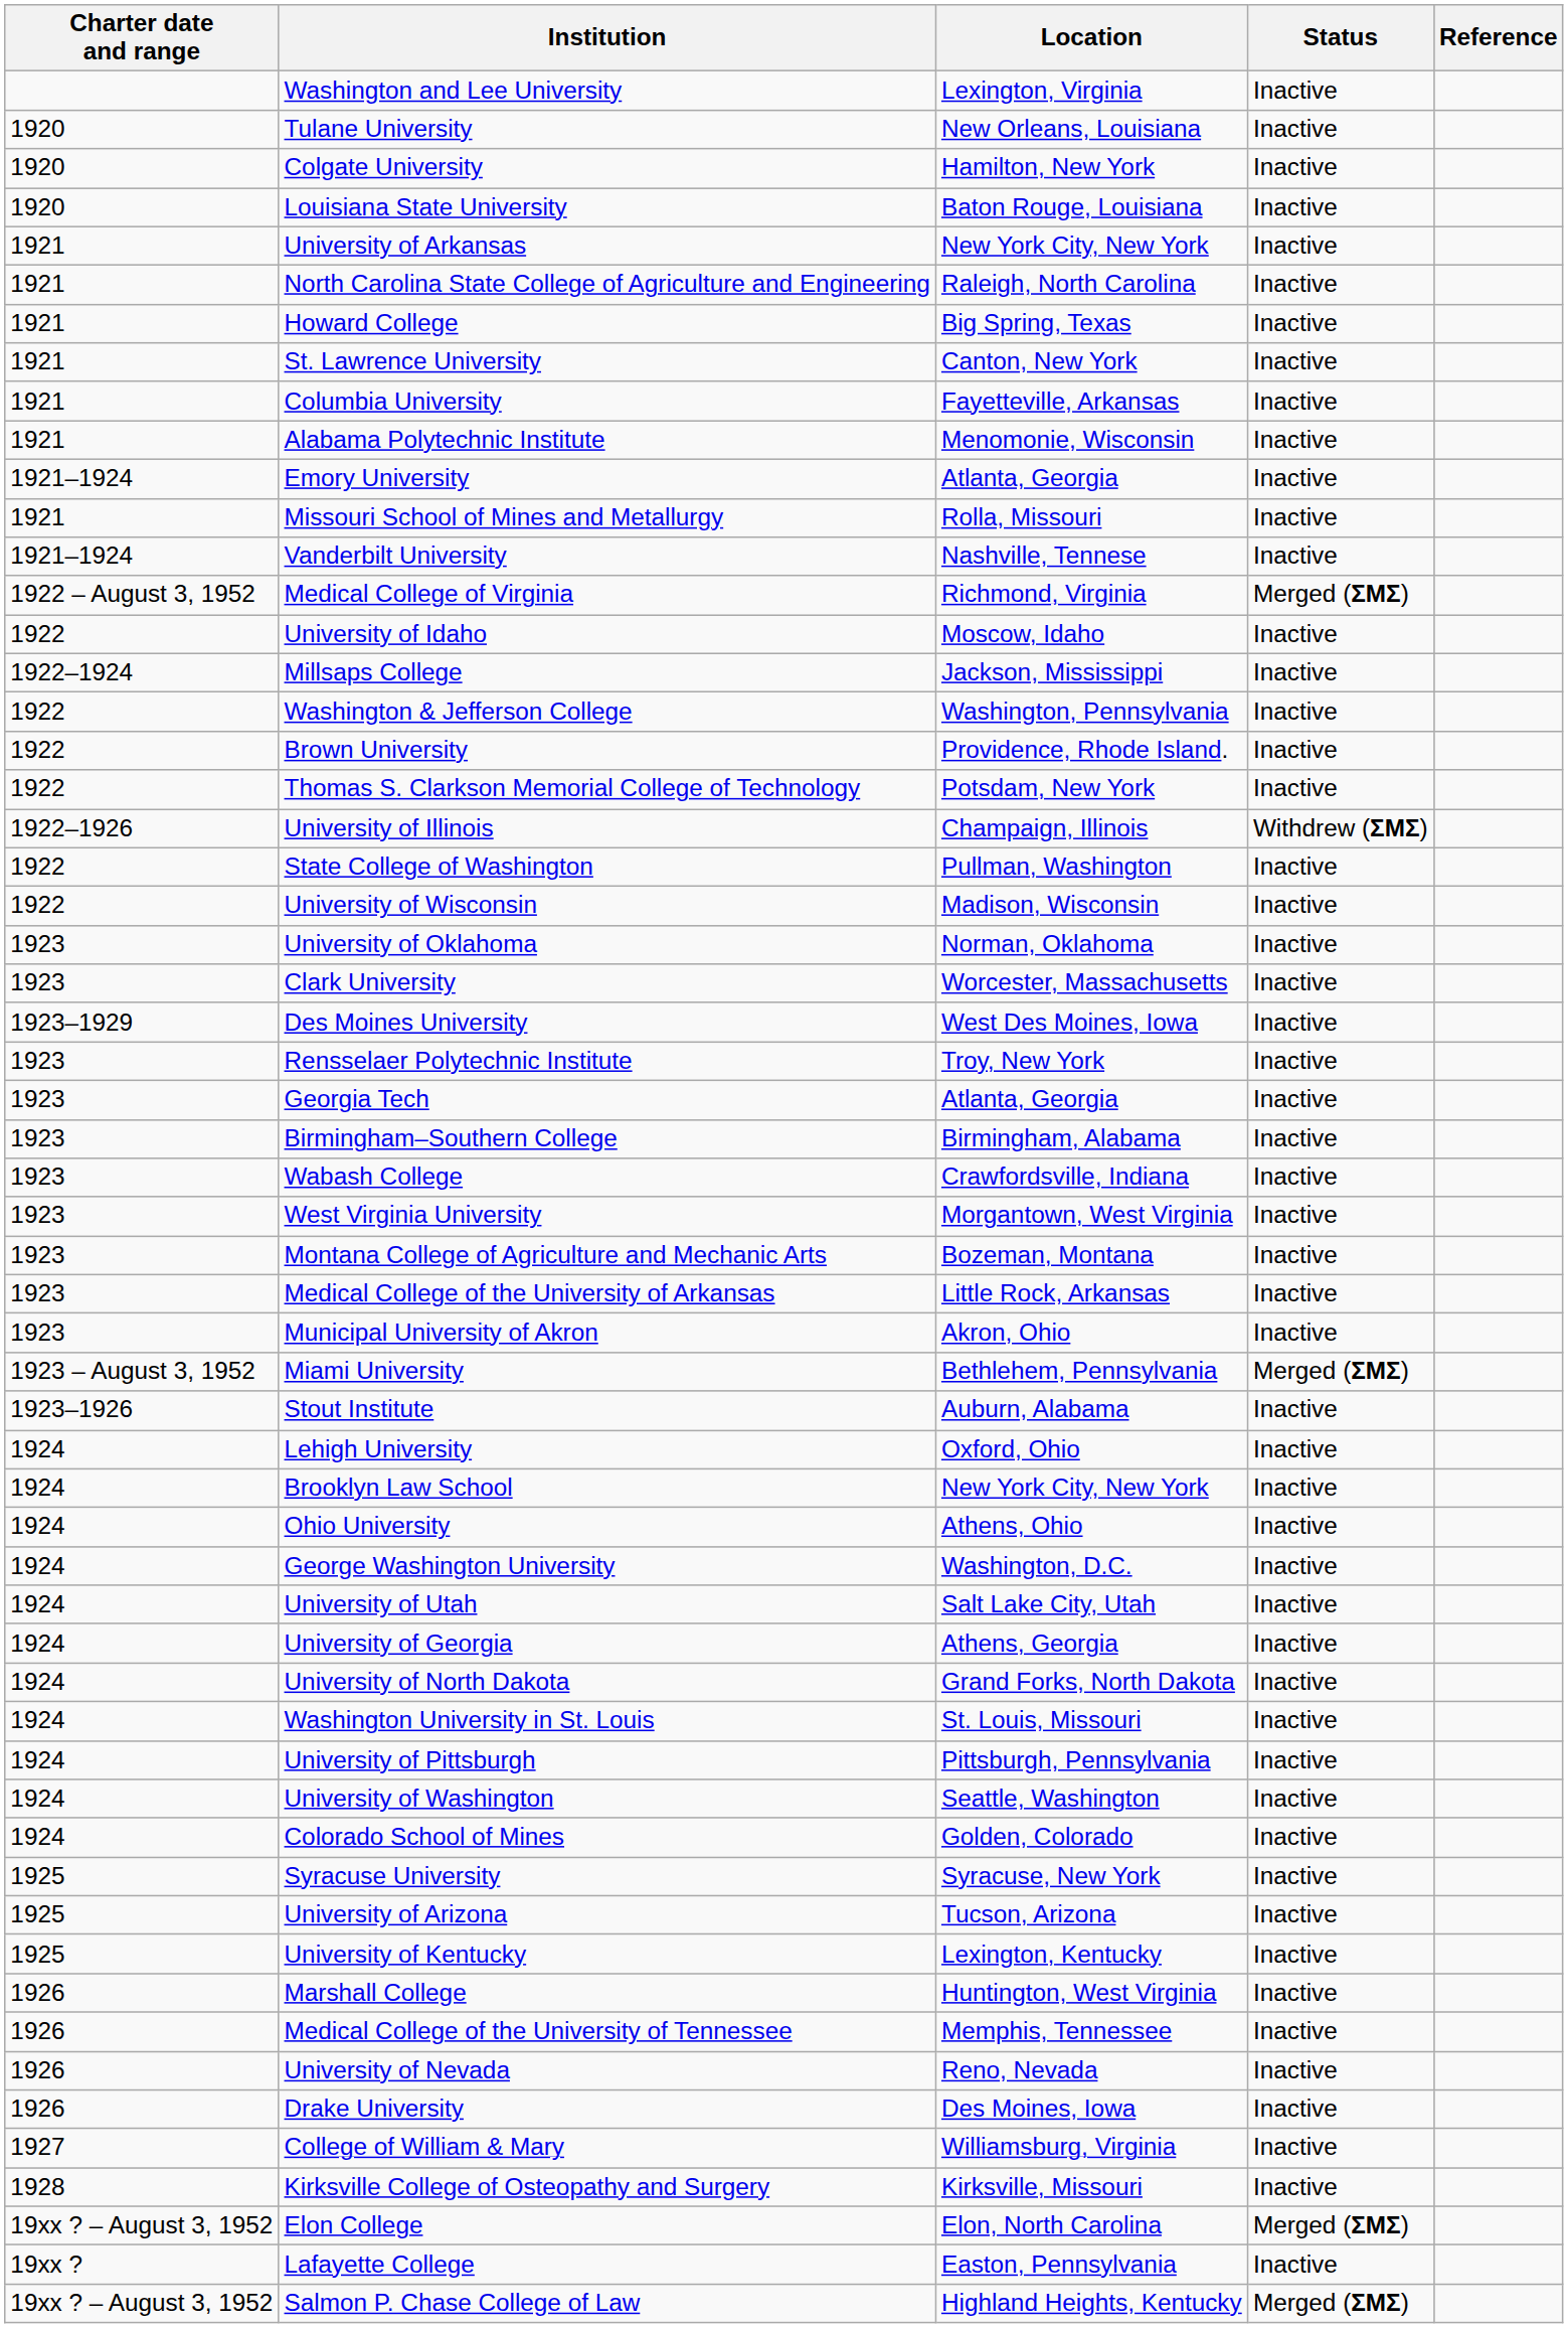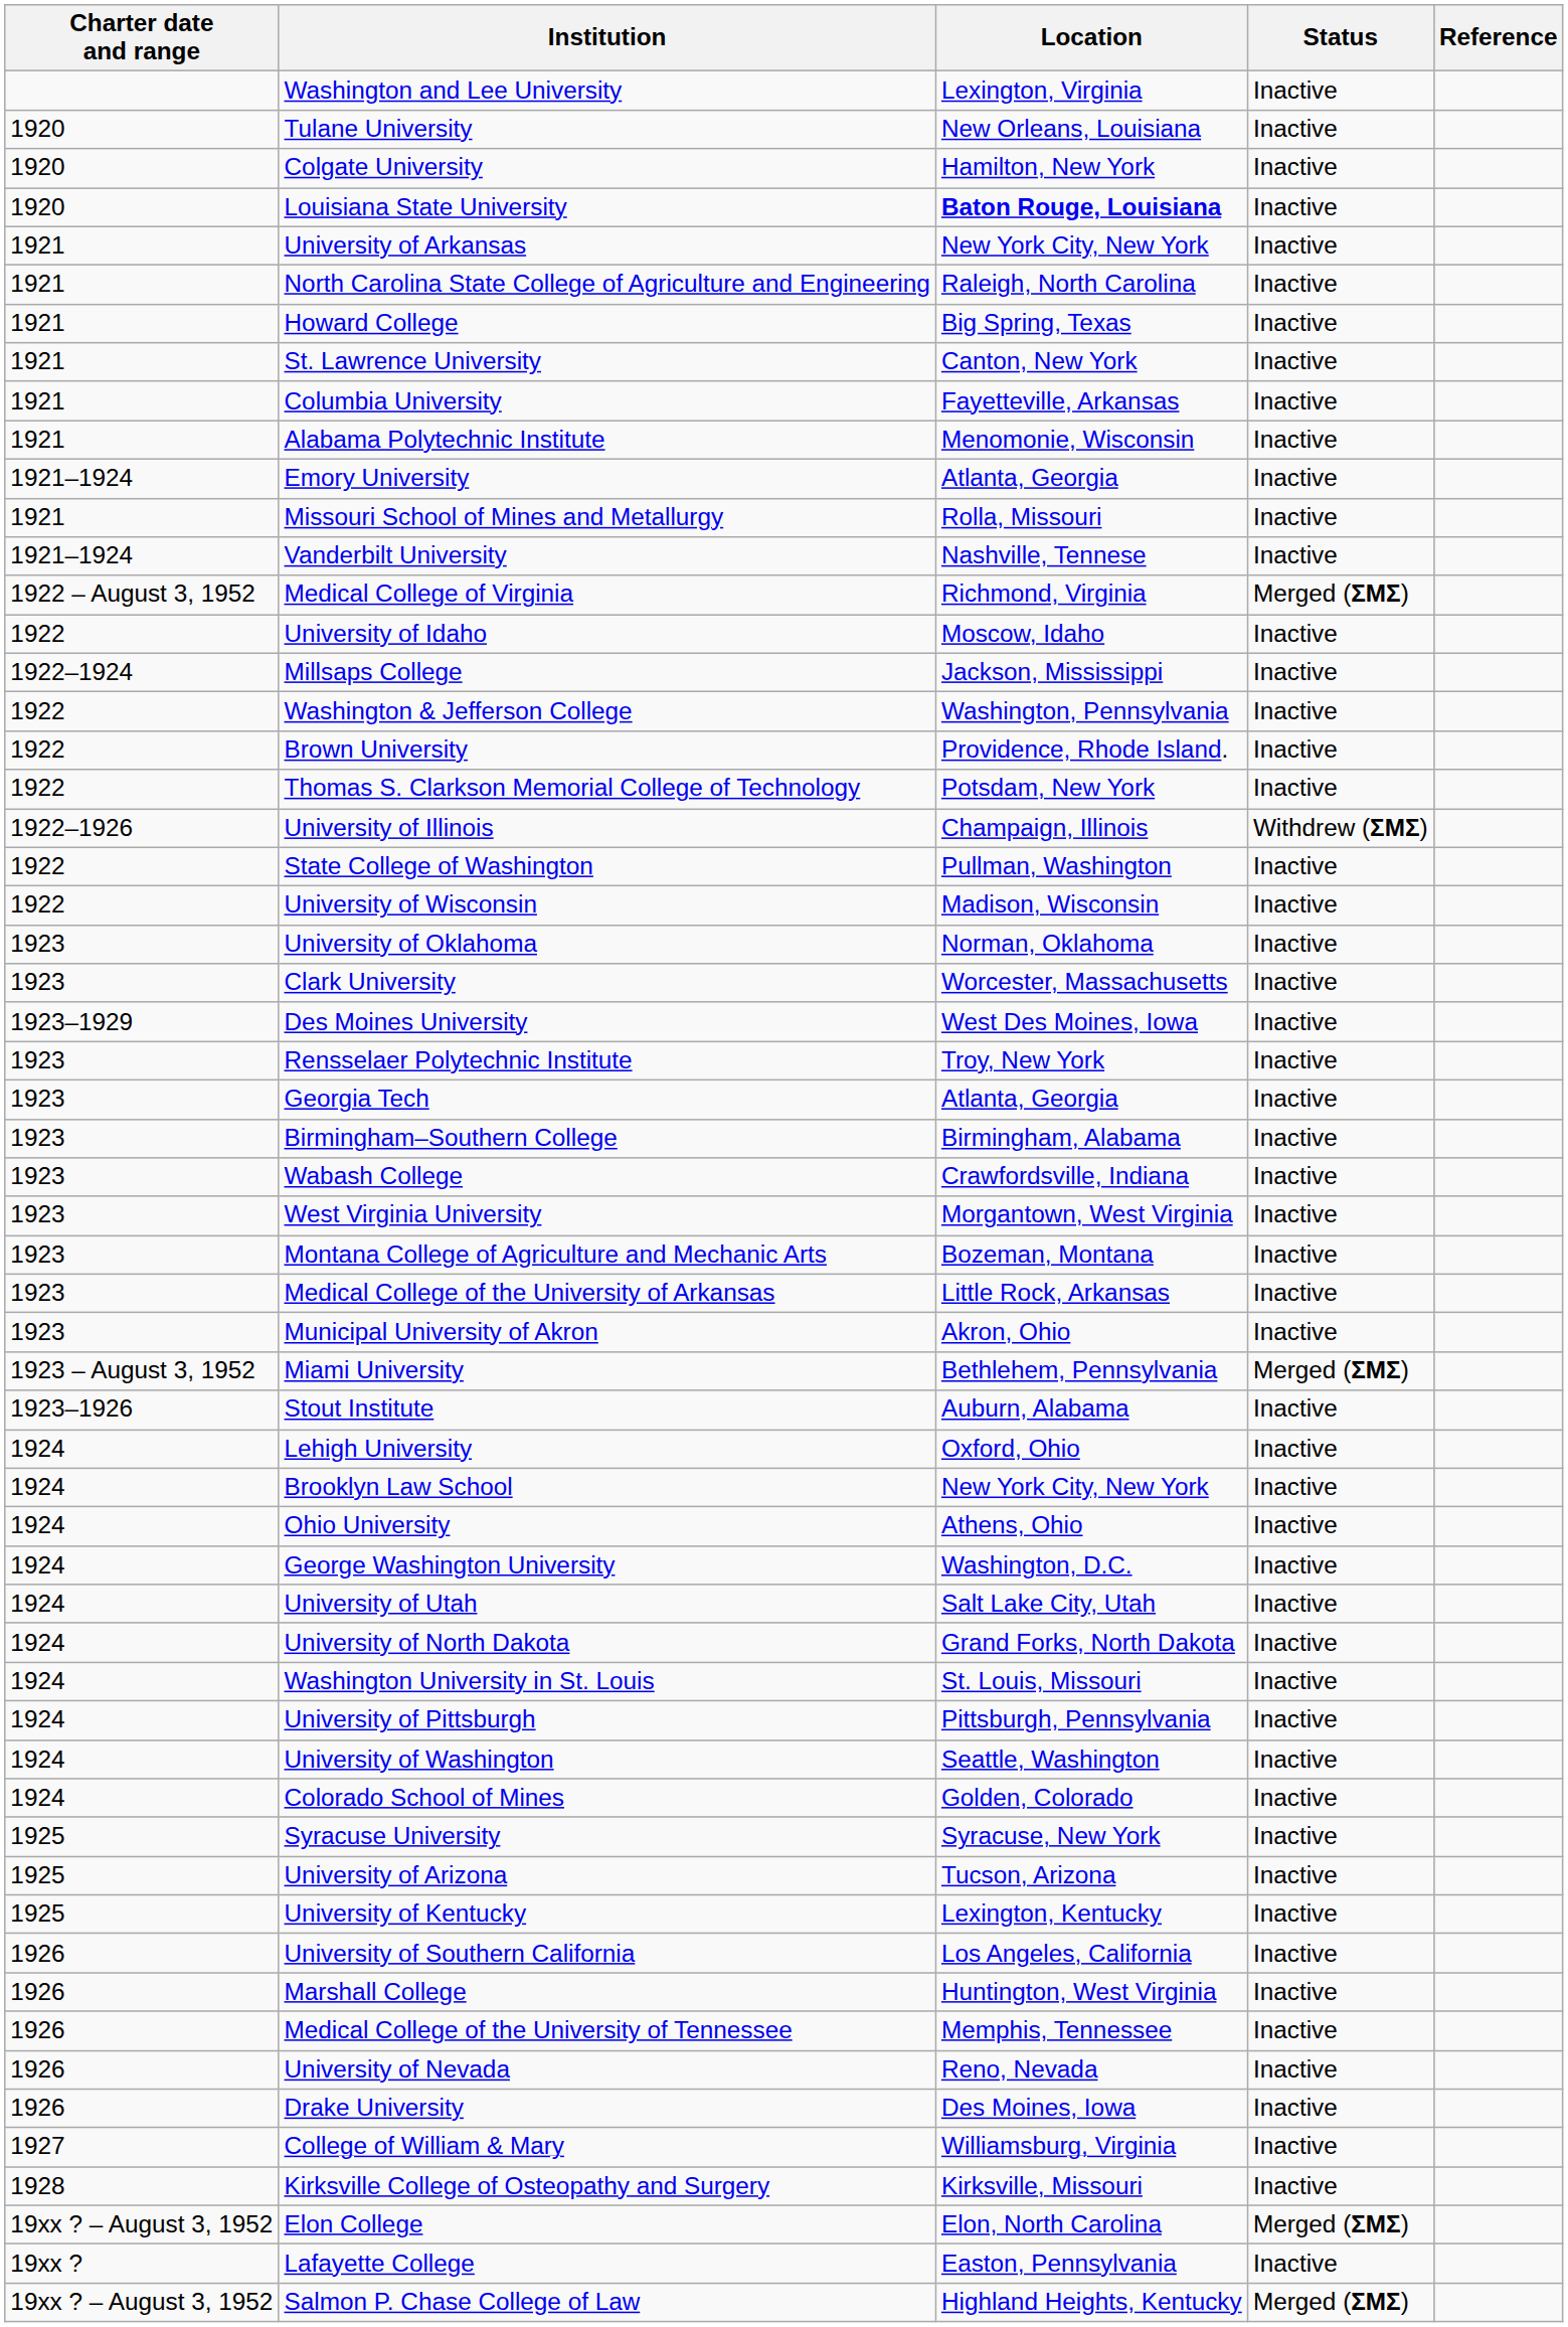Louisiana State University | Location: normal -> bold
- row: 1924 | University of Georgia | Athens, Georgia | Inactive
+ row: 1926 | University of Southern California | Los Angeles, California | Inactive
